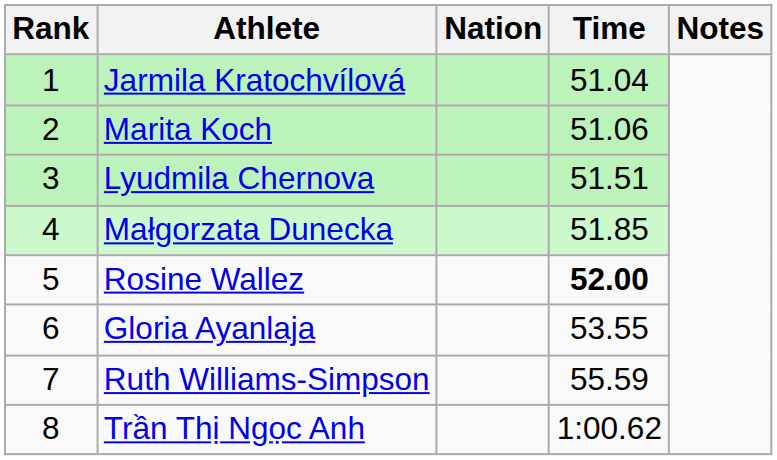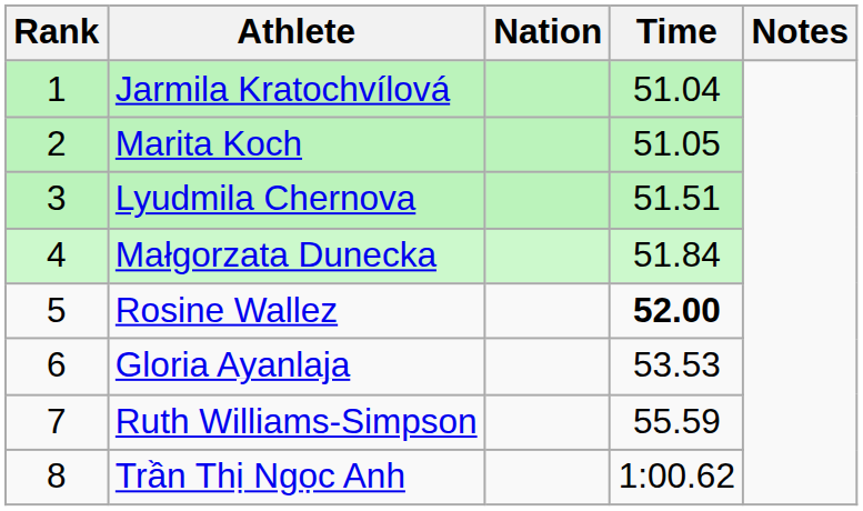Marita Koch | Time: 51.06 -> 51.05
Małgorzata Dunecka | Time: 51.85 -> 51.84
Gloria Ayanlaja | Time: 53.55 -> 53.53
